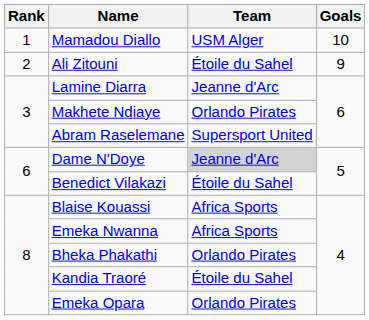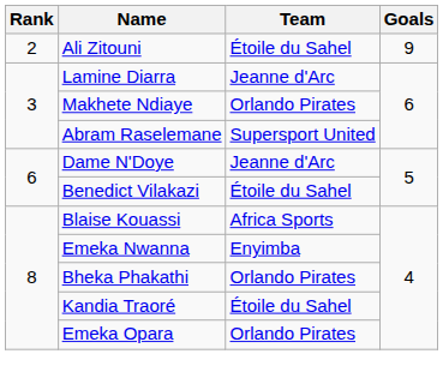- row: 1 | Mamadou Diallo | USM Alger | 10
Dame N'Doye | Team: lightgrey background -> no background
Emeka Nwanna | Team: Africa Sports -> Enyimba
